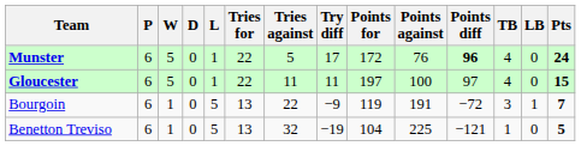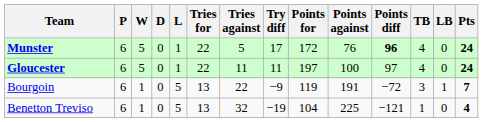Gloucester | Pts: 15 -> 24
Benetton Treviso | Pts: 5 -> 4
